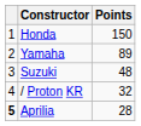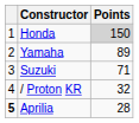Honda | Points: no background -> lightgrey background
Suzuki | Points: 48 -> 71
